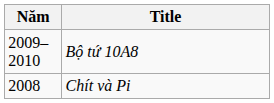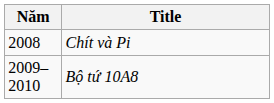rows swapped: Chít và Pi <-> Bộ tứ 10A8
